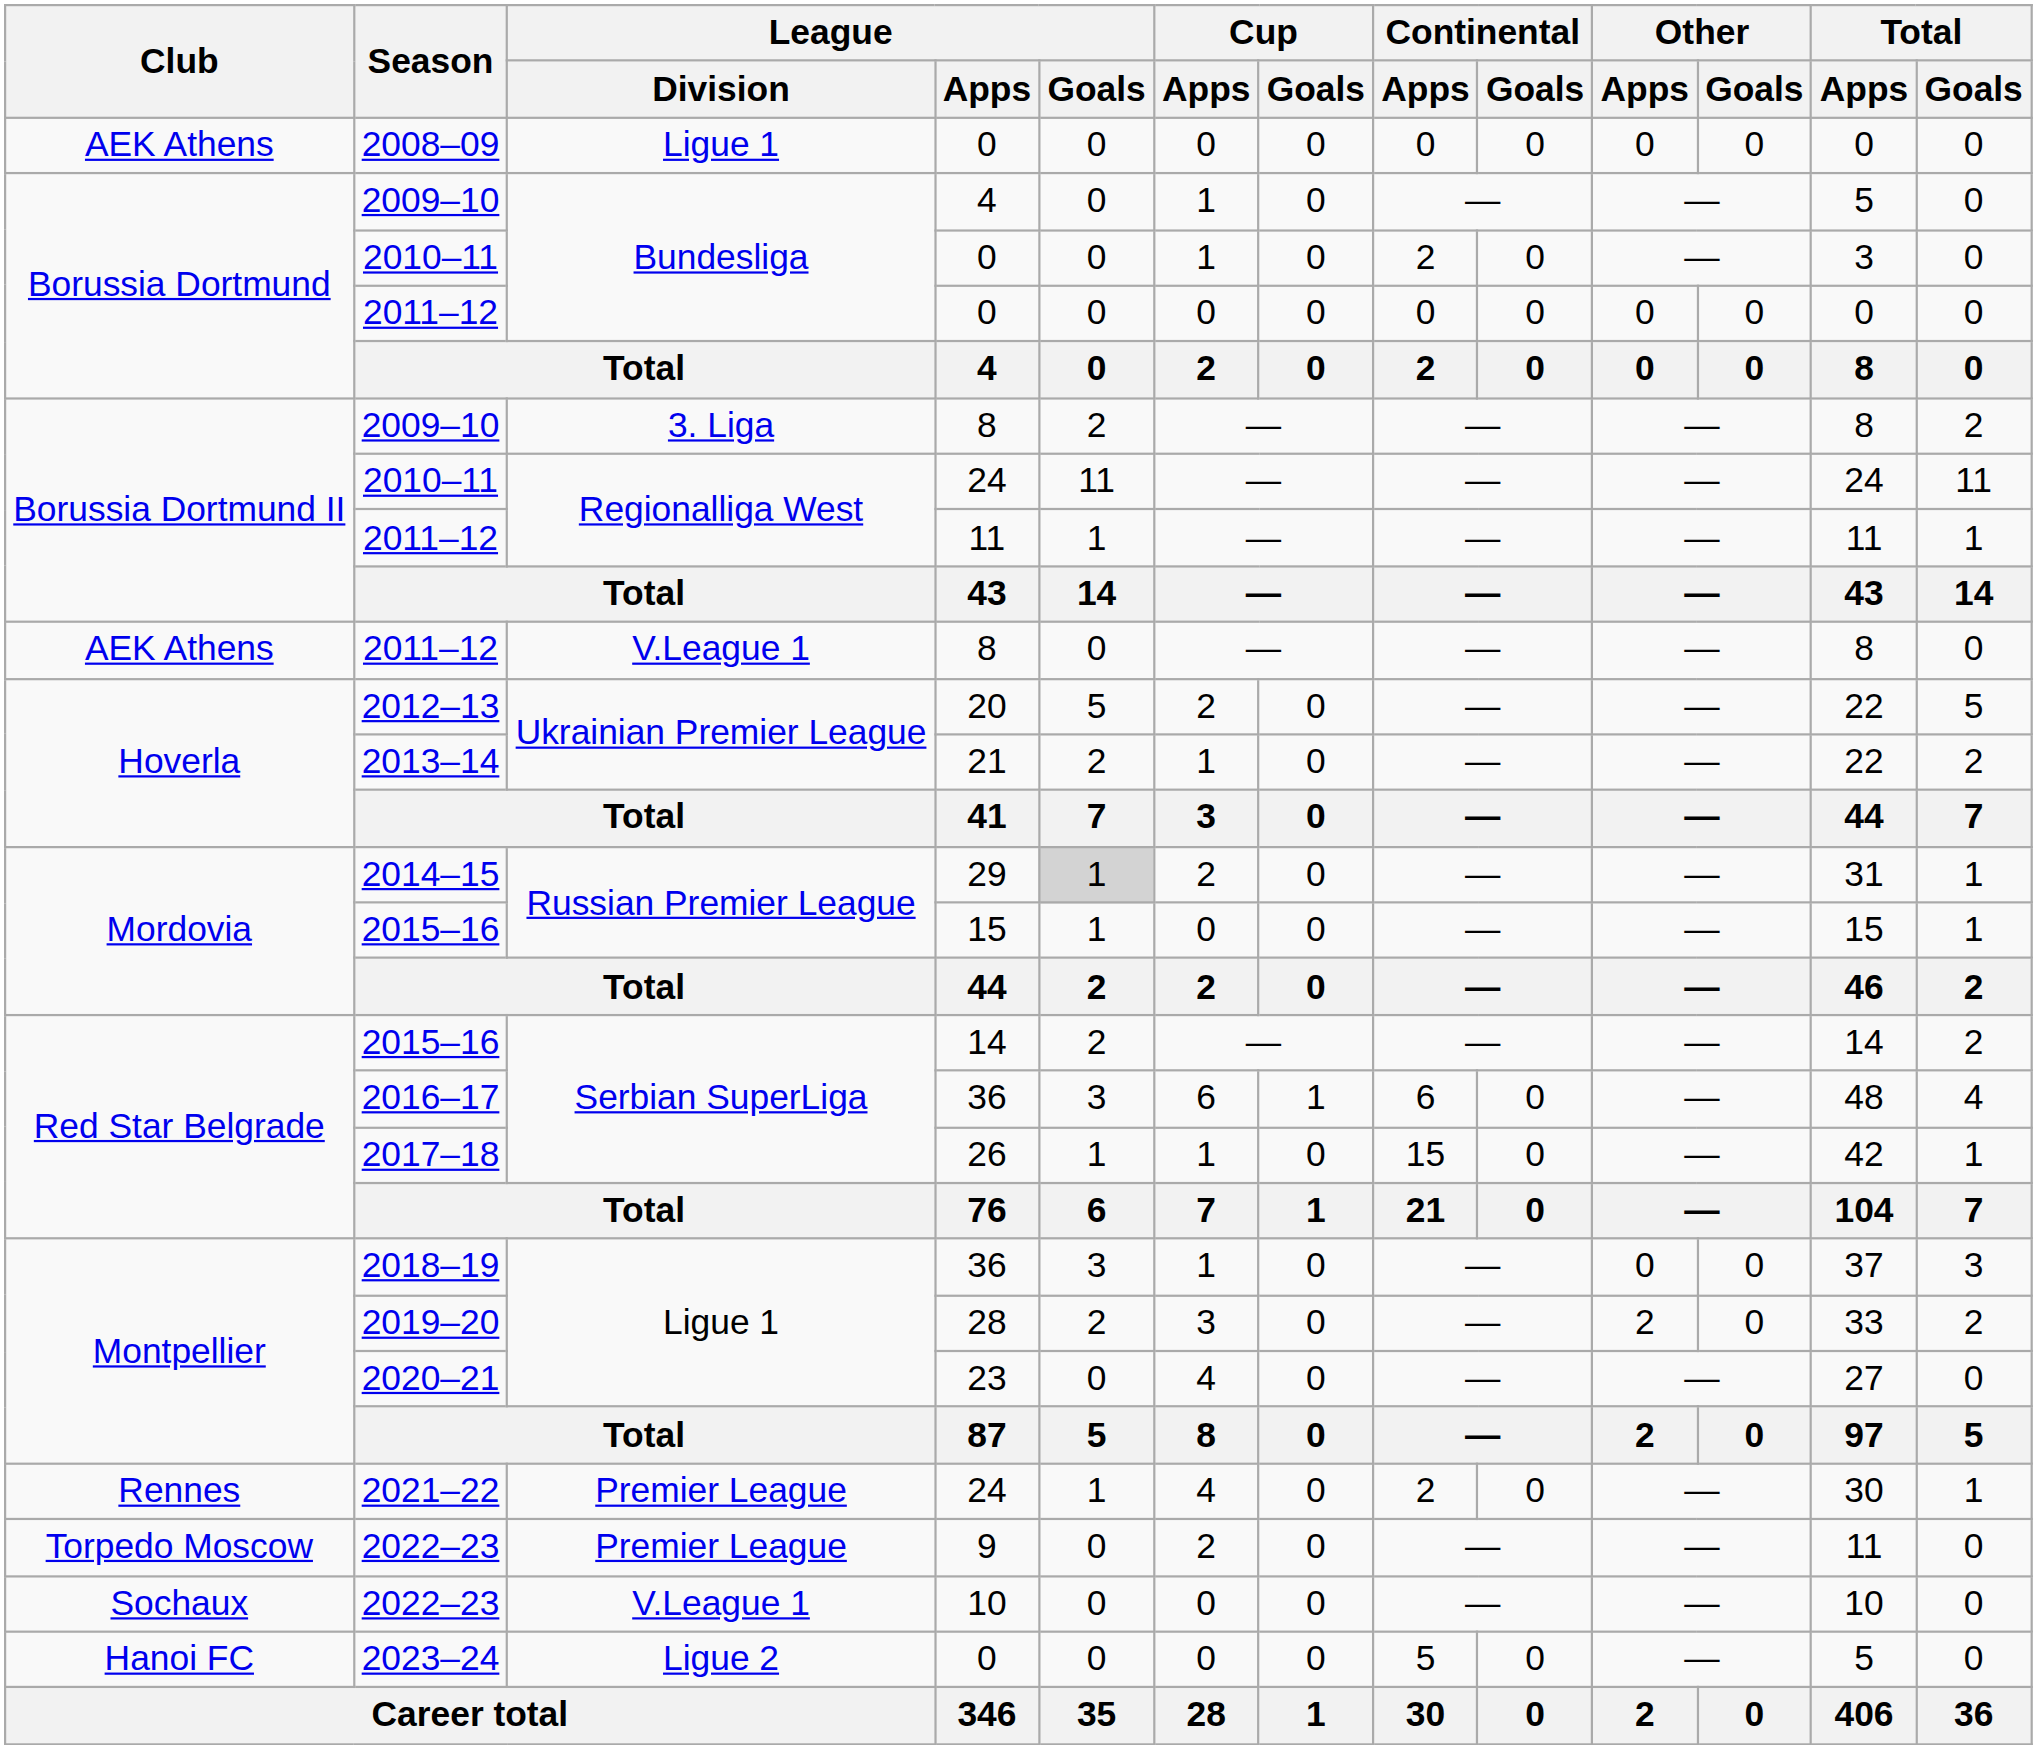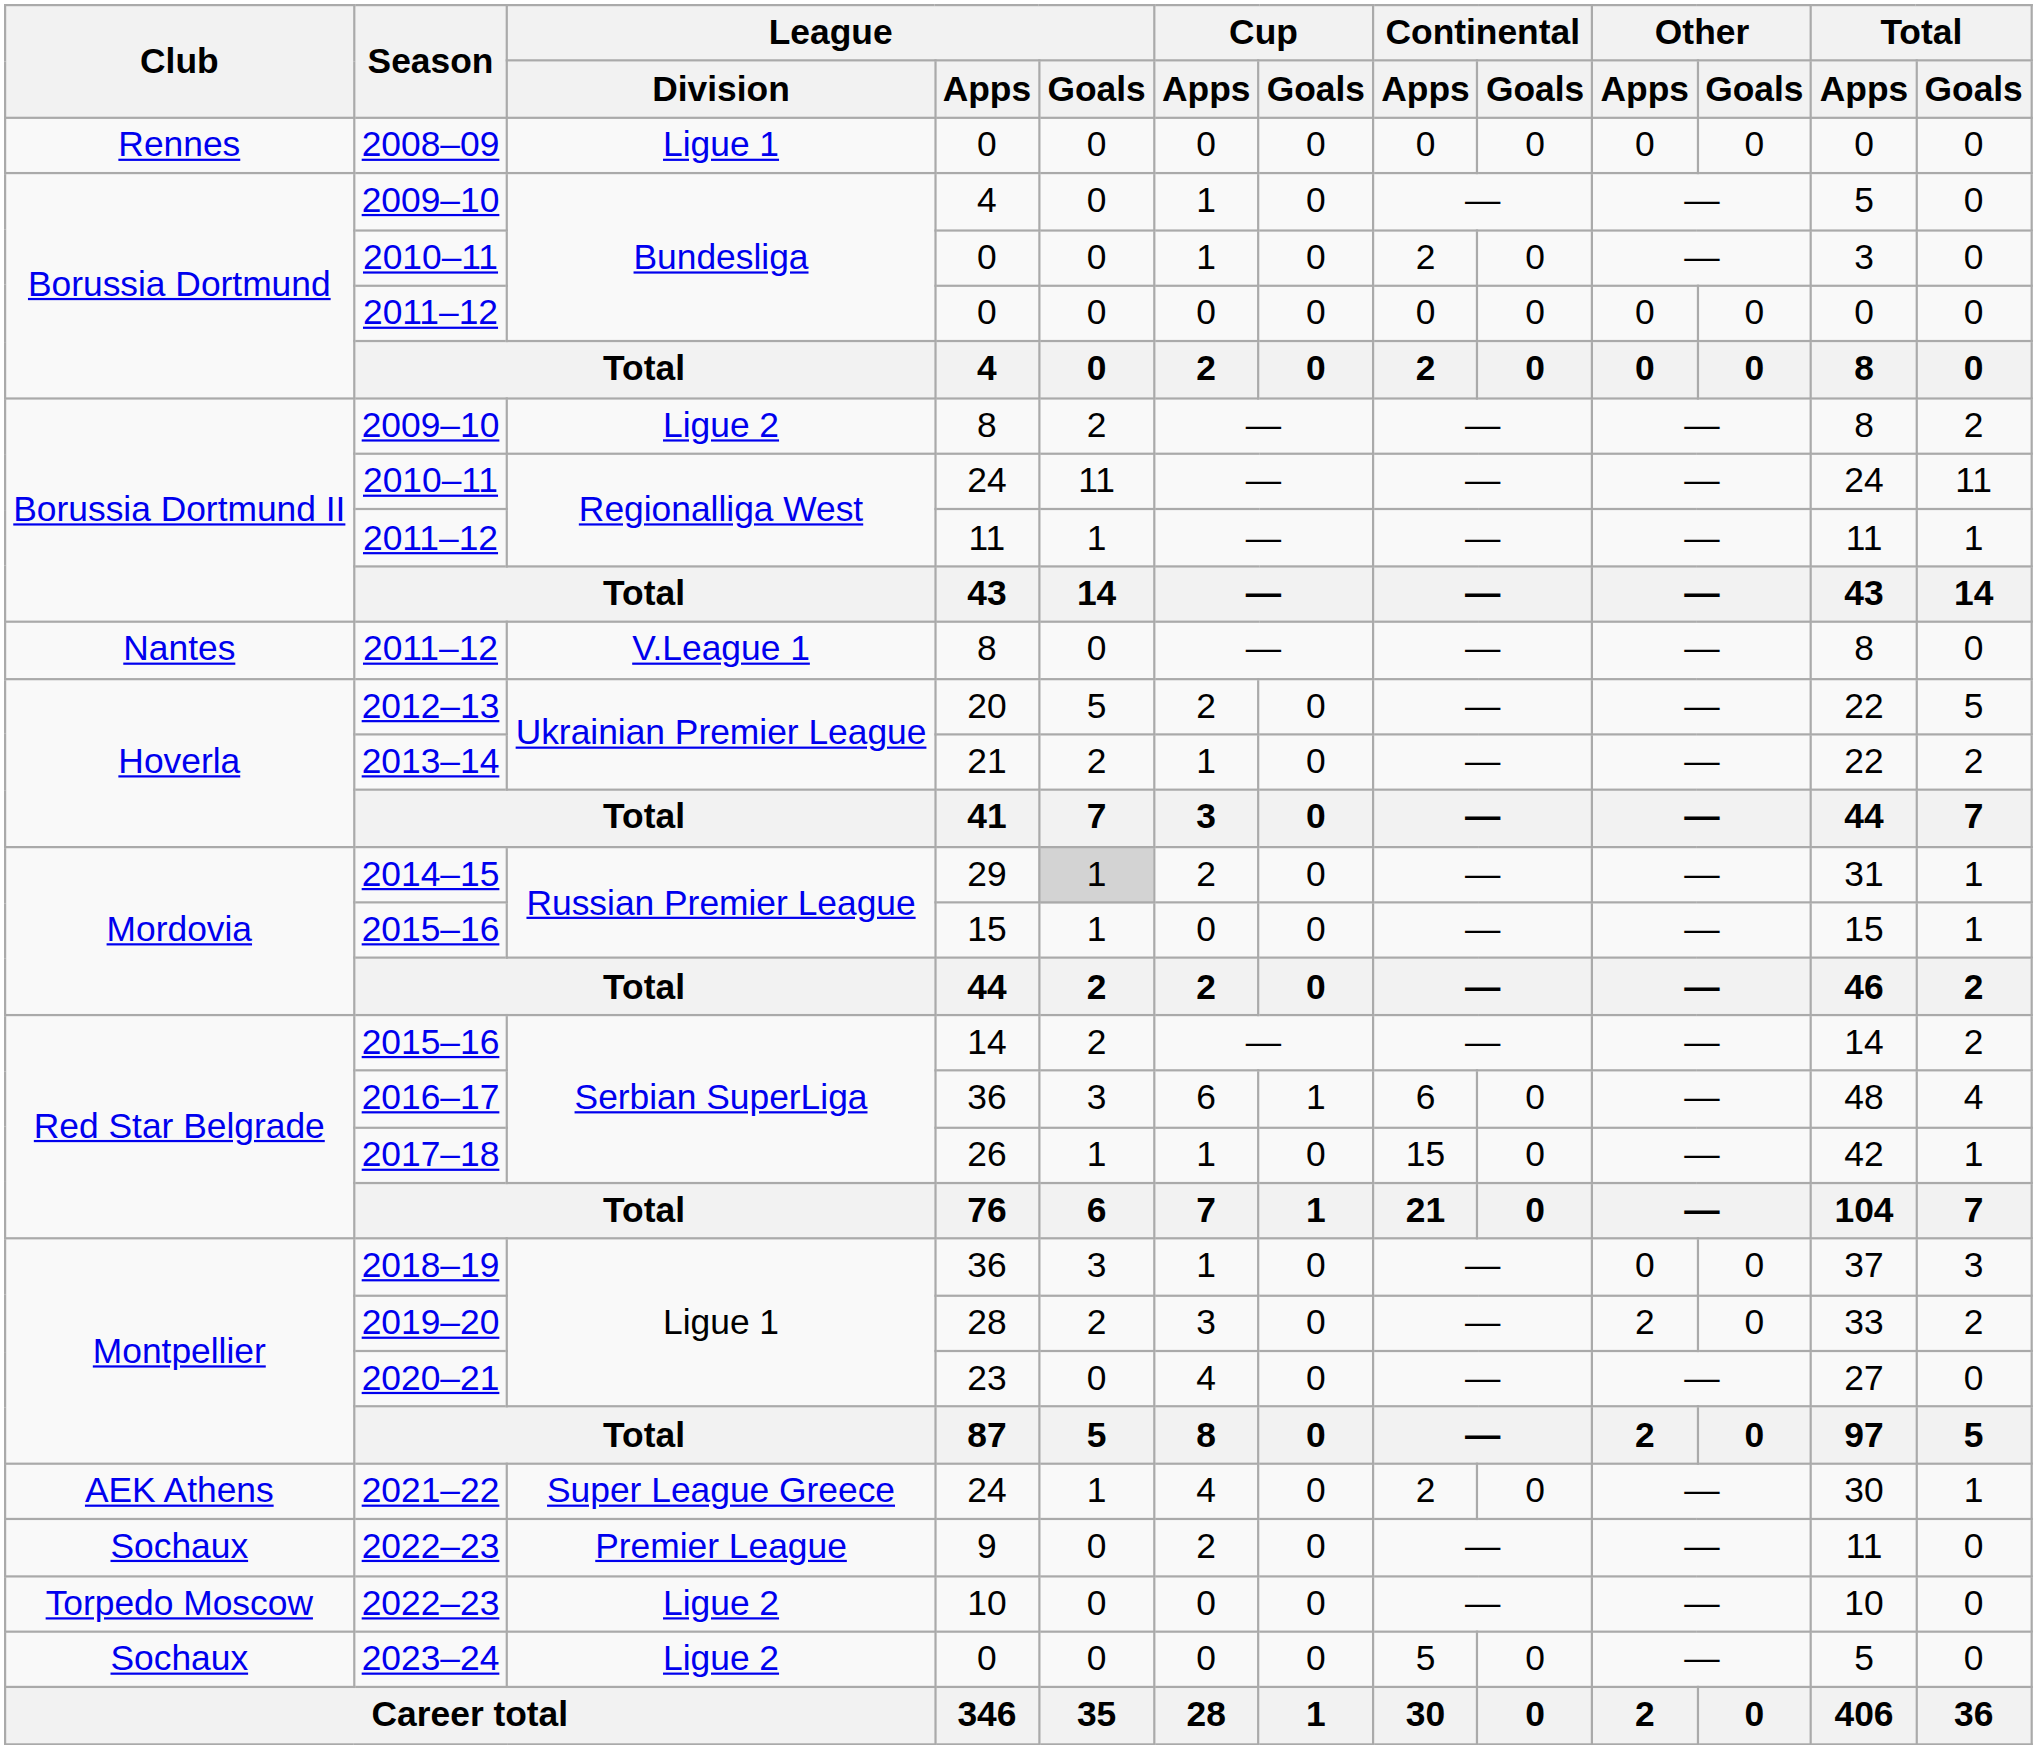2008–09 | Club: AEK Athens -> Rennes
2009–10 / 8 | League / Division: 3. Liga -> Ligue 2
2011–12 / 8 | Club: AEK Athens -> Nantes
2021–22 | Club: Rennes -> AEK Athens
2021–22 | League / Division: Premier League -> Super League Greece
2022–23 / 9 | Club: Torpedo Moscow -> Sochaux
2022–23 / 10 | Club: Sochaux -> Torpedo Moscow
2022–23 / 10 | League / Division: V.League 1 -> Ligue 2
2023–24 | Club: Hanoi FC -> Sochaux
